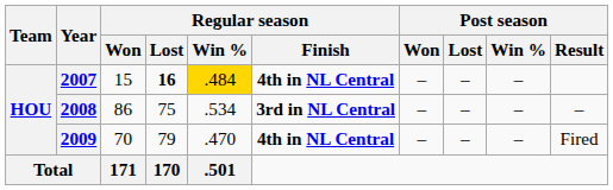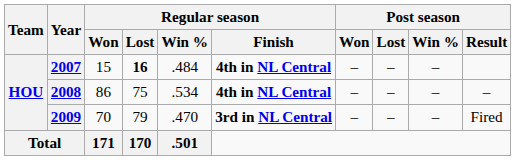2007 | Regular season / Win %: gold background -> no background
2008 | Regular season / Finish: 3rd in NL Central -> 4th in NL Central
2009 | Regular season / Finish: 4th in NL Central -> 3rd in NL Central
